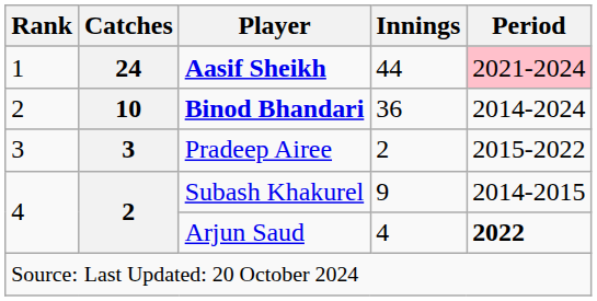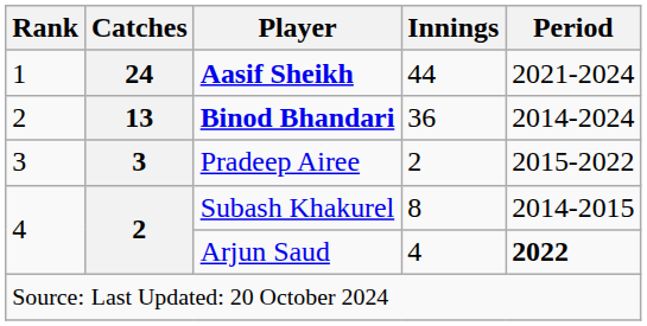Aasif Sheikh | Period: pink background -> no background
Binod Bhandari | Catches: 10 -> 13
Subash Khakurel | Innings: 9 -> 8
